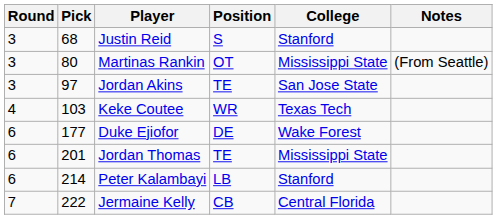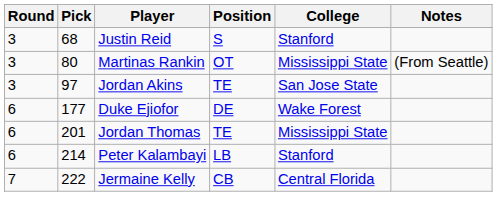- row: 4 | 103 | Keke Coutee | WR | Texas Tech
